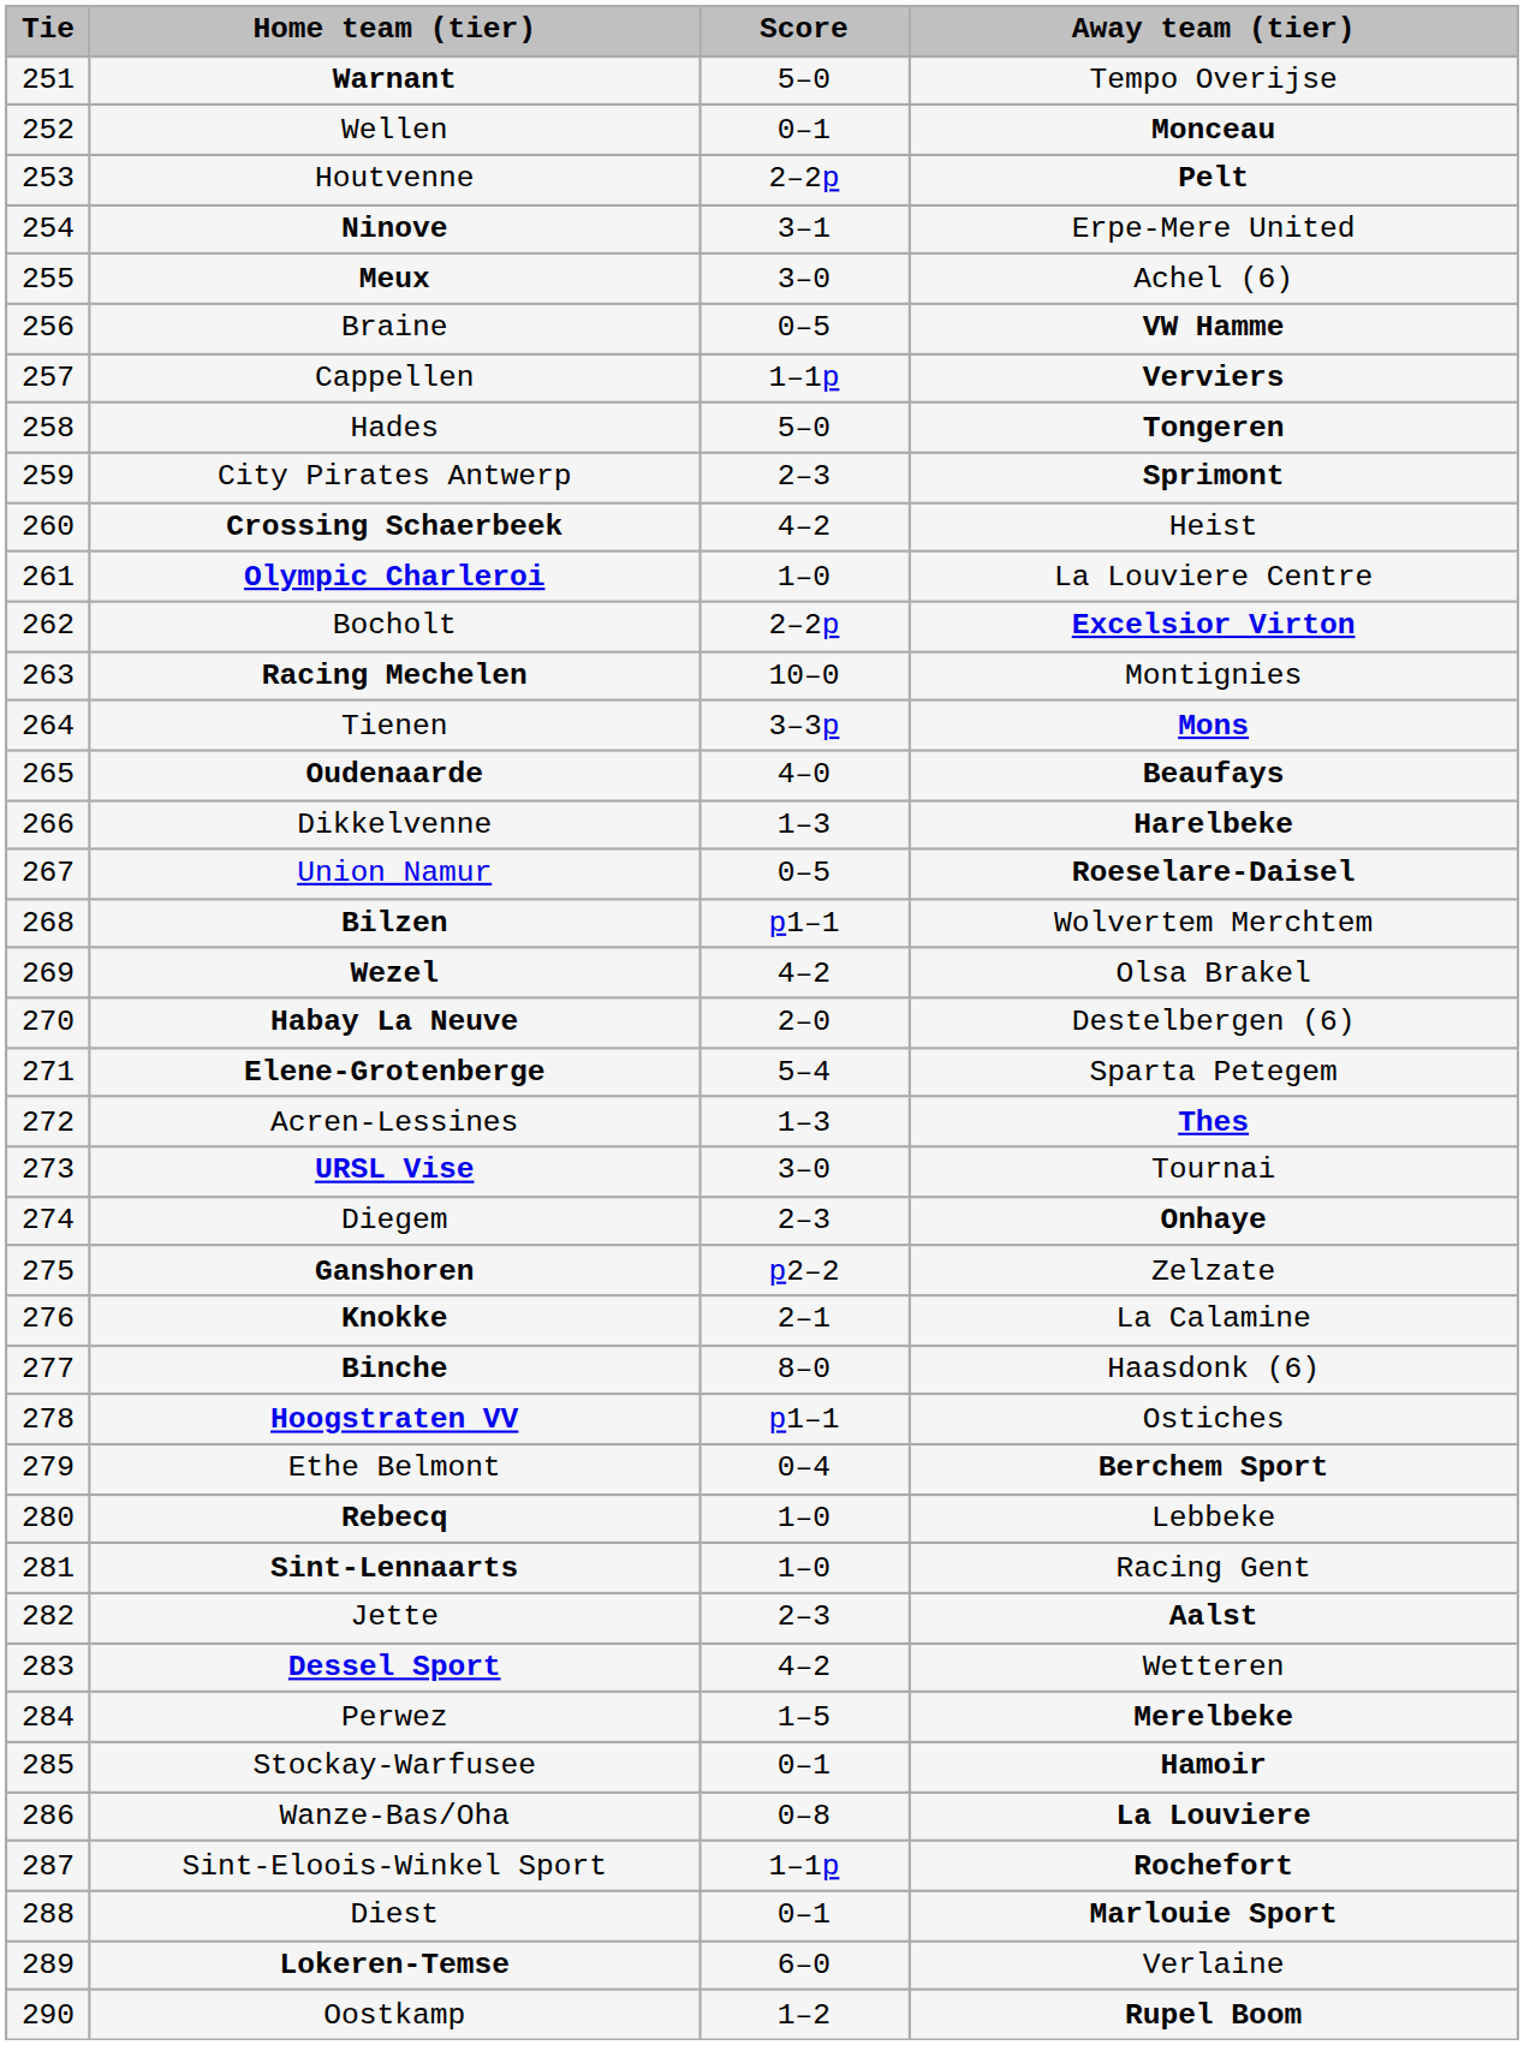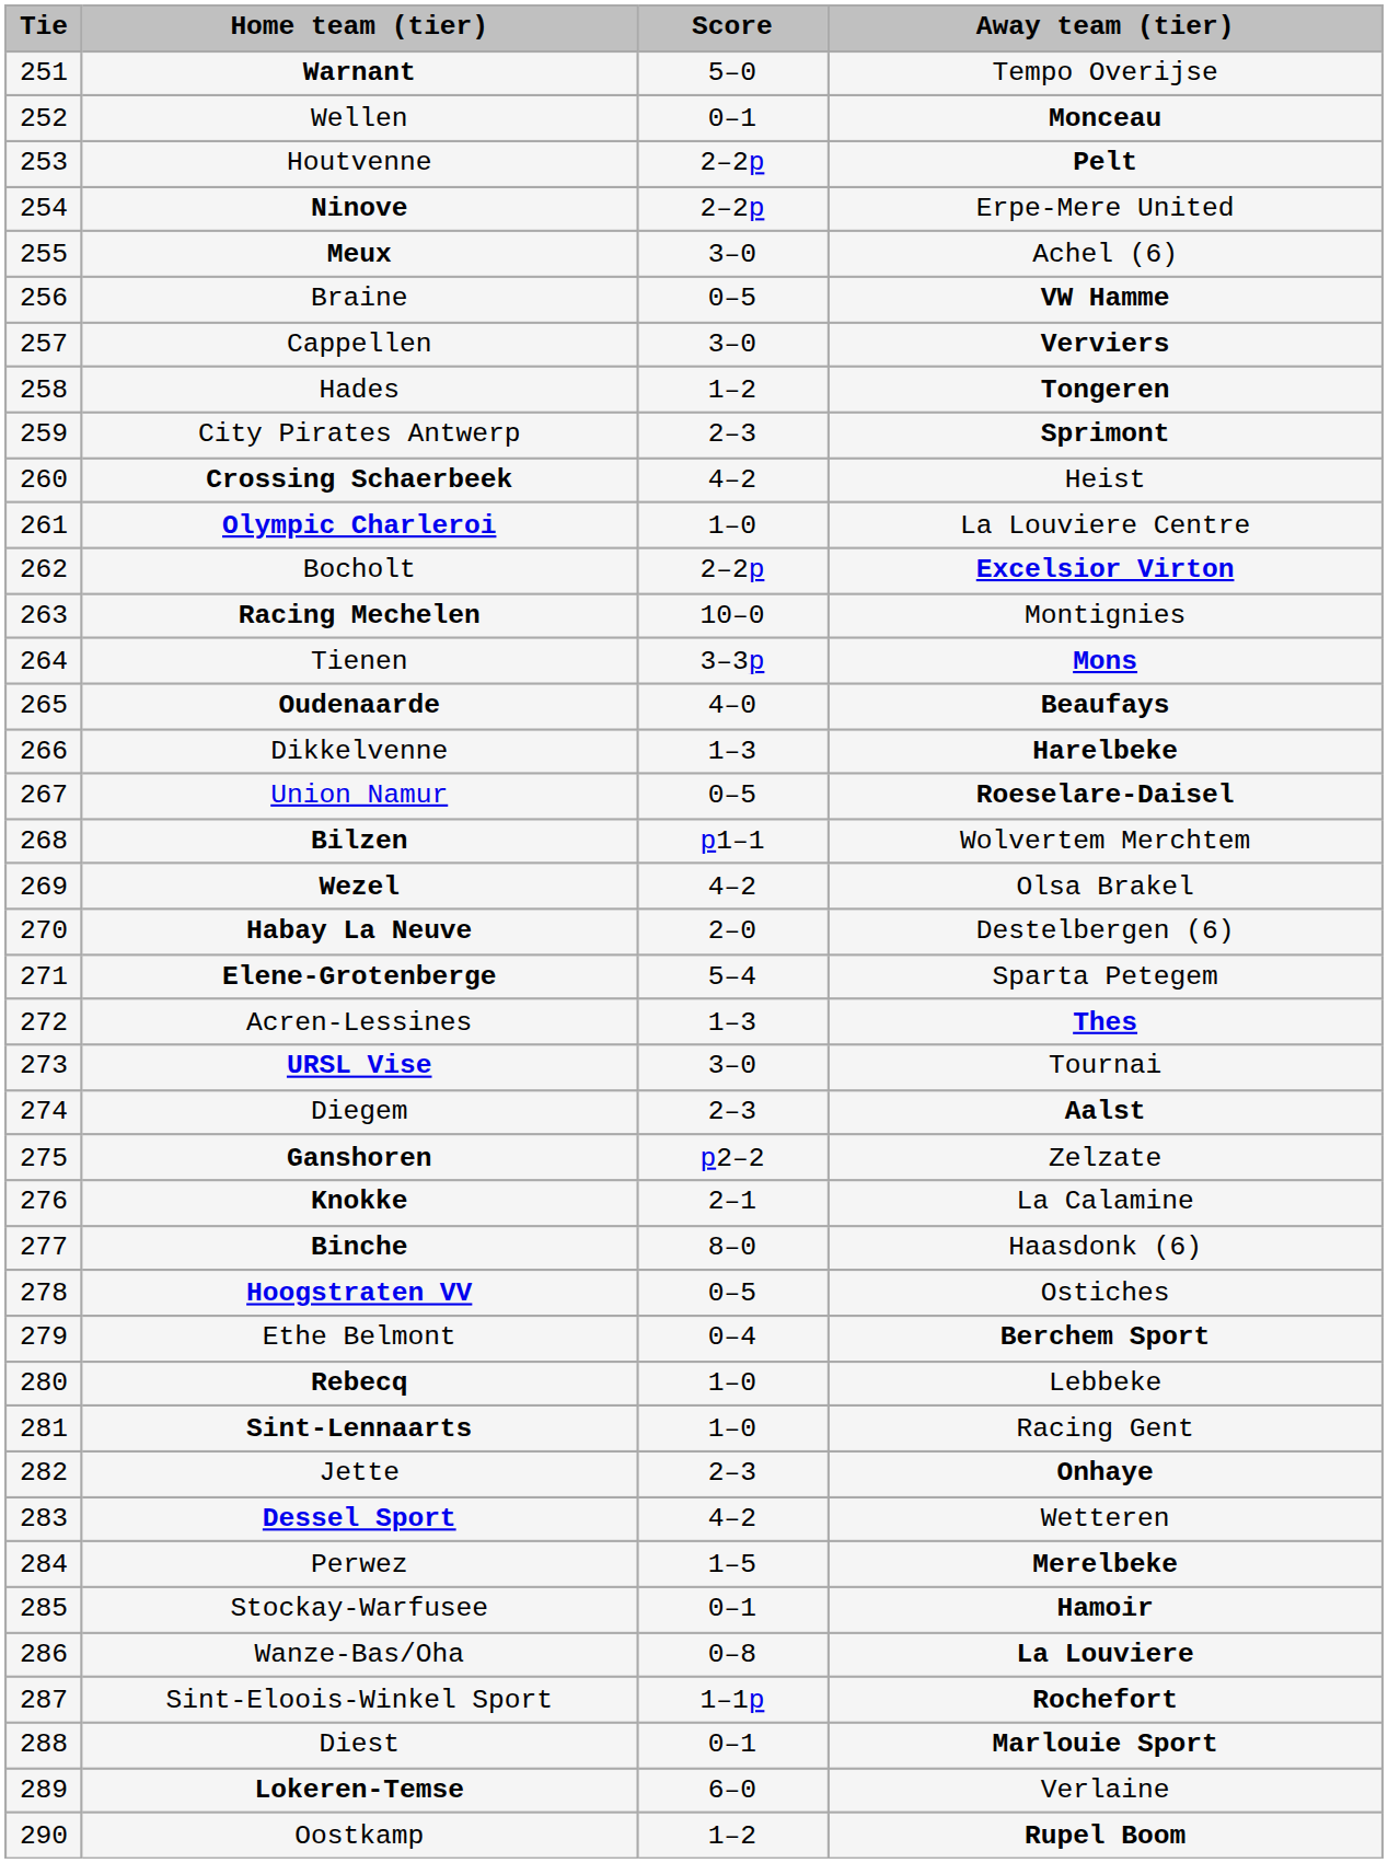Ninove | Score: 3–1 -> 2–2p
Cappellen | Score: 1–1p -> 3–0
Hades | Score: 5–0 -> 1–2
Diegem | Away team (tier): Onhaye -> Aalst
Hoogstraten VV | Score: p1–1 -> 0–5
Jette | Away team (tier): Aalst -> Onhaye
